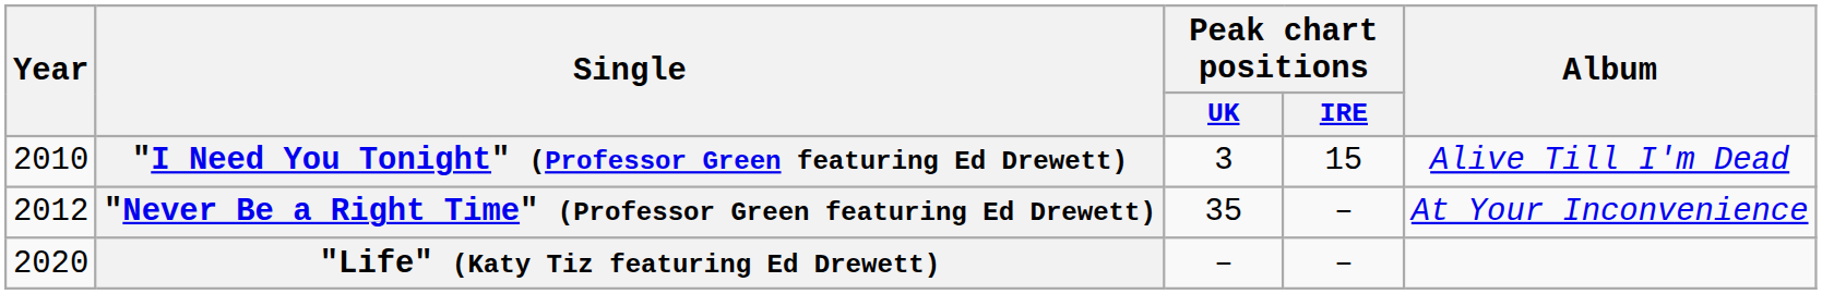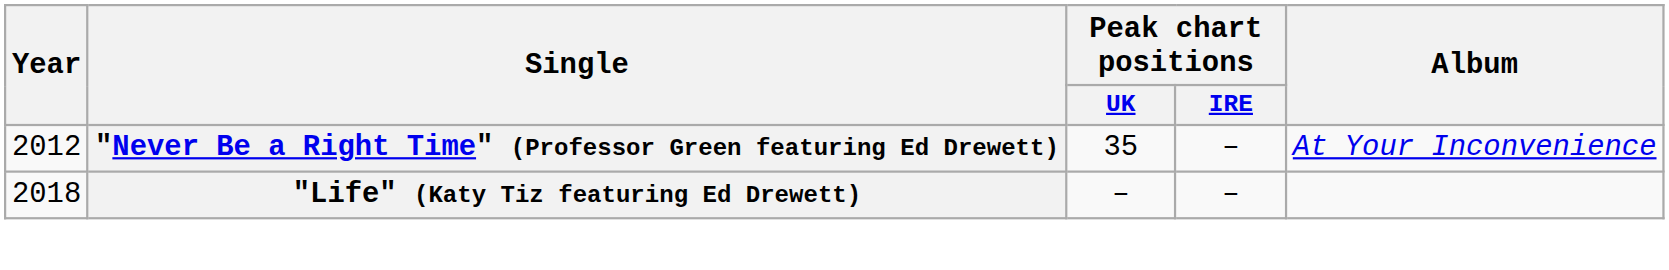- row: 2010 | "I Need You Tonight" (Professor Green featuring Ed Drewett) | 3 | 15 | Alive Till I'm Dead
"Life" (Katy Tiz featuring Ed Drewett) | Year: 2020 -> 2018
